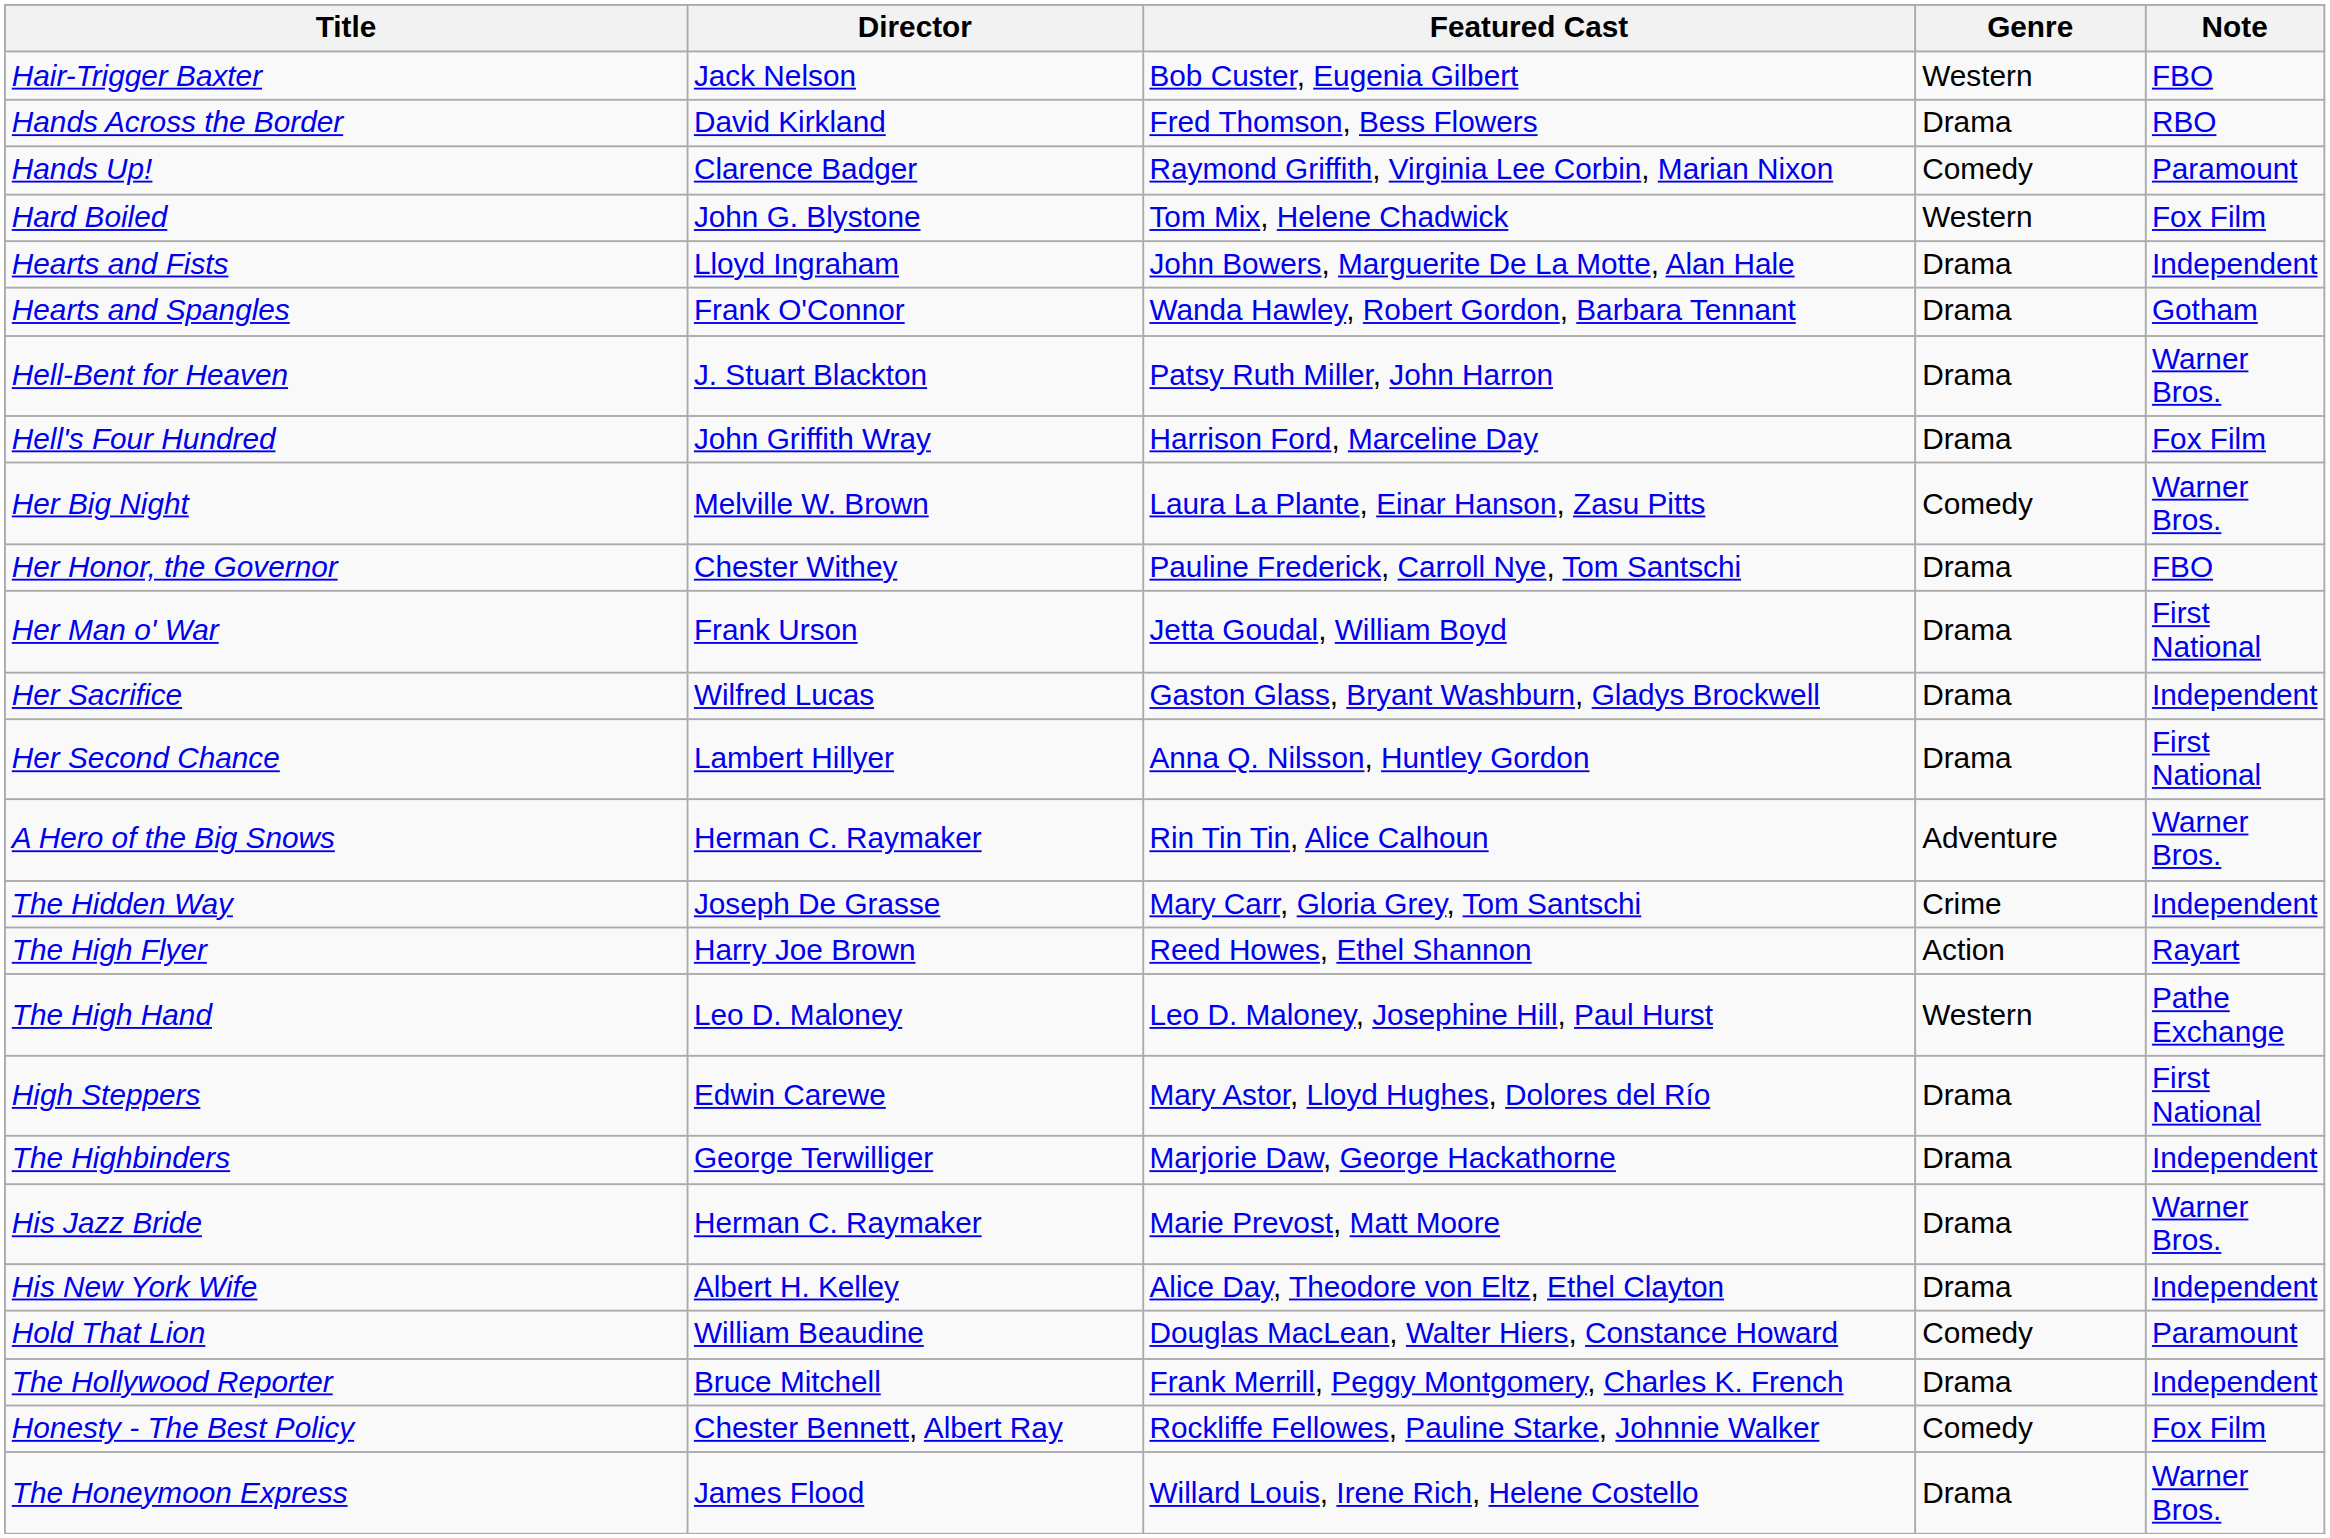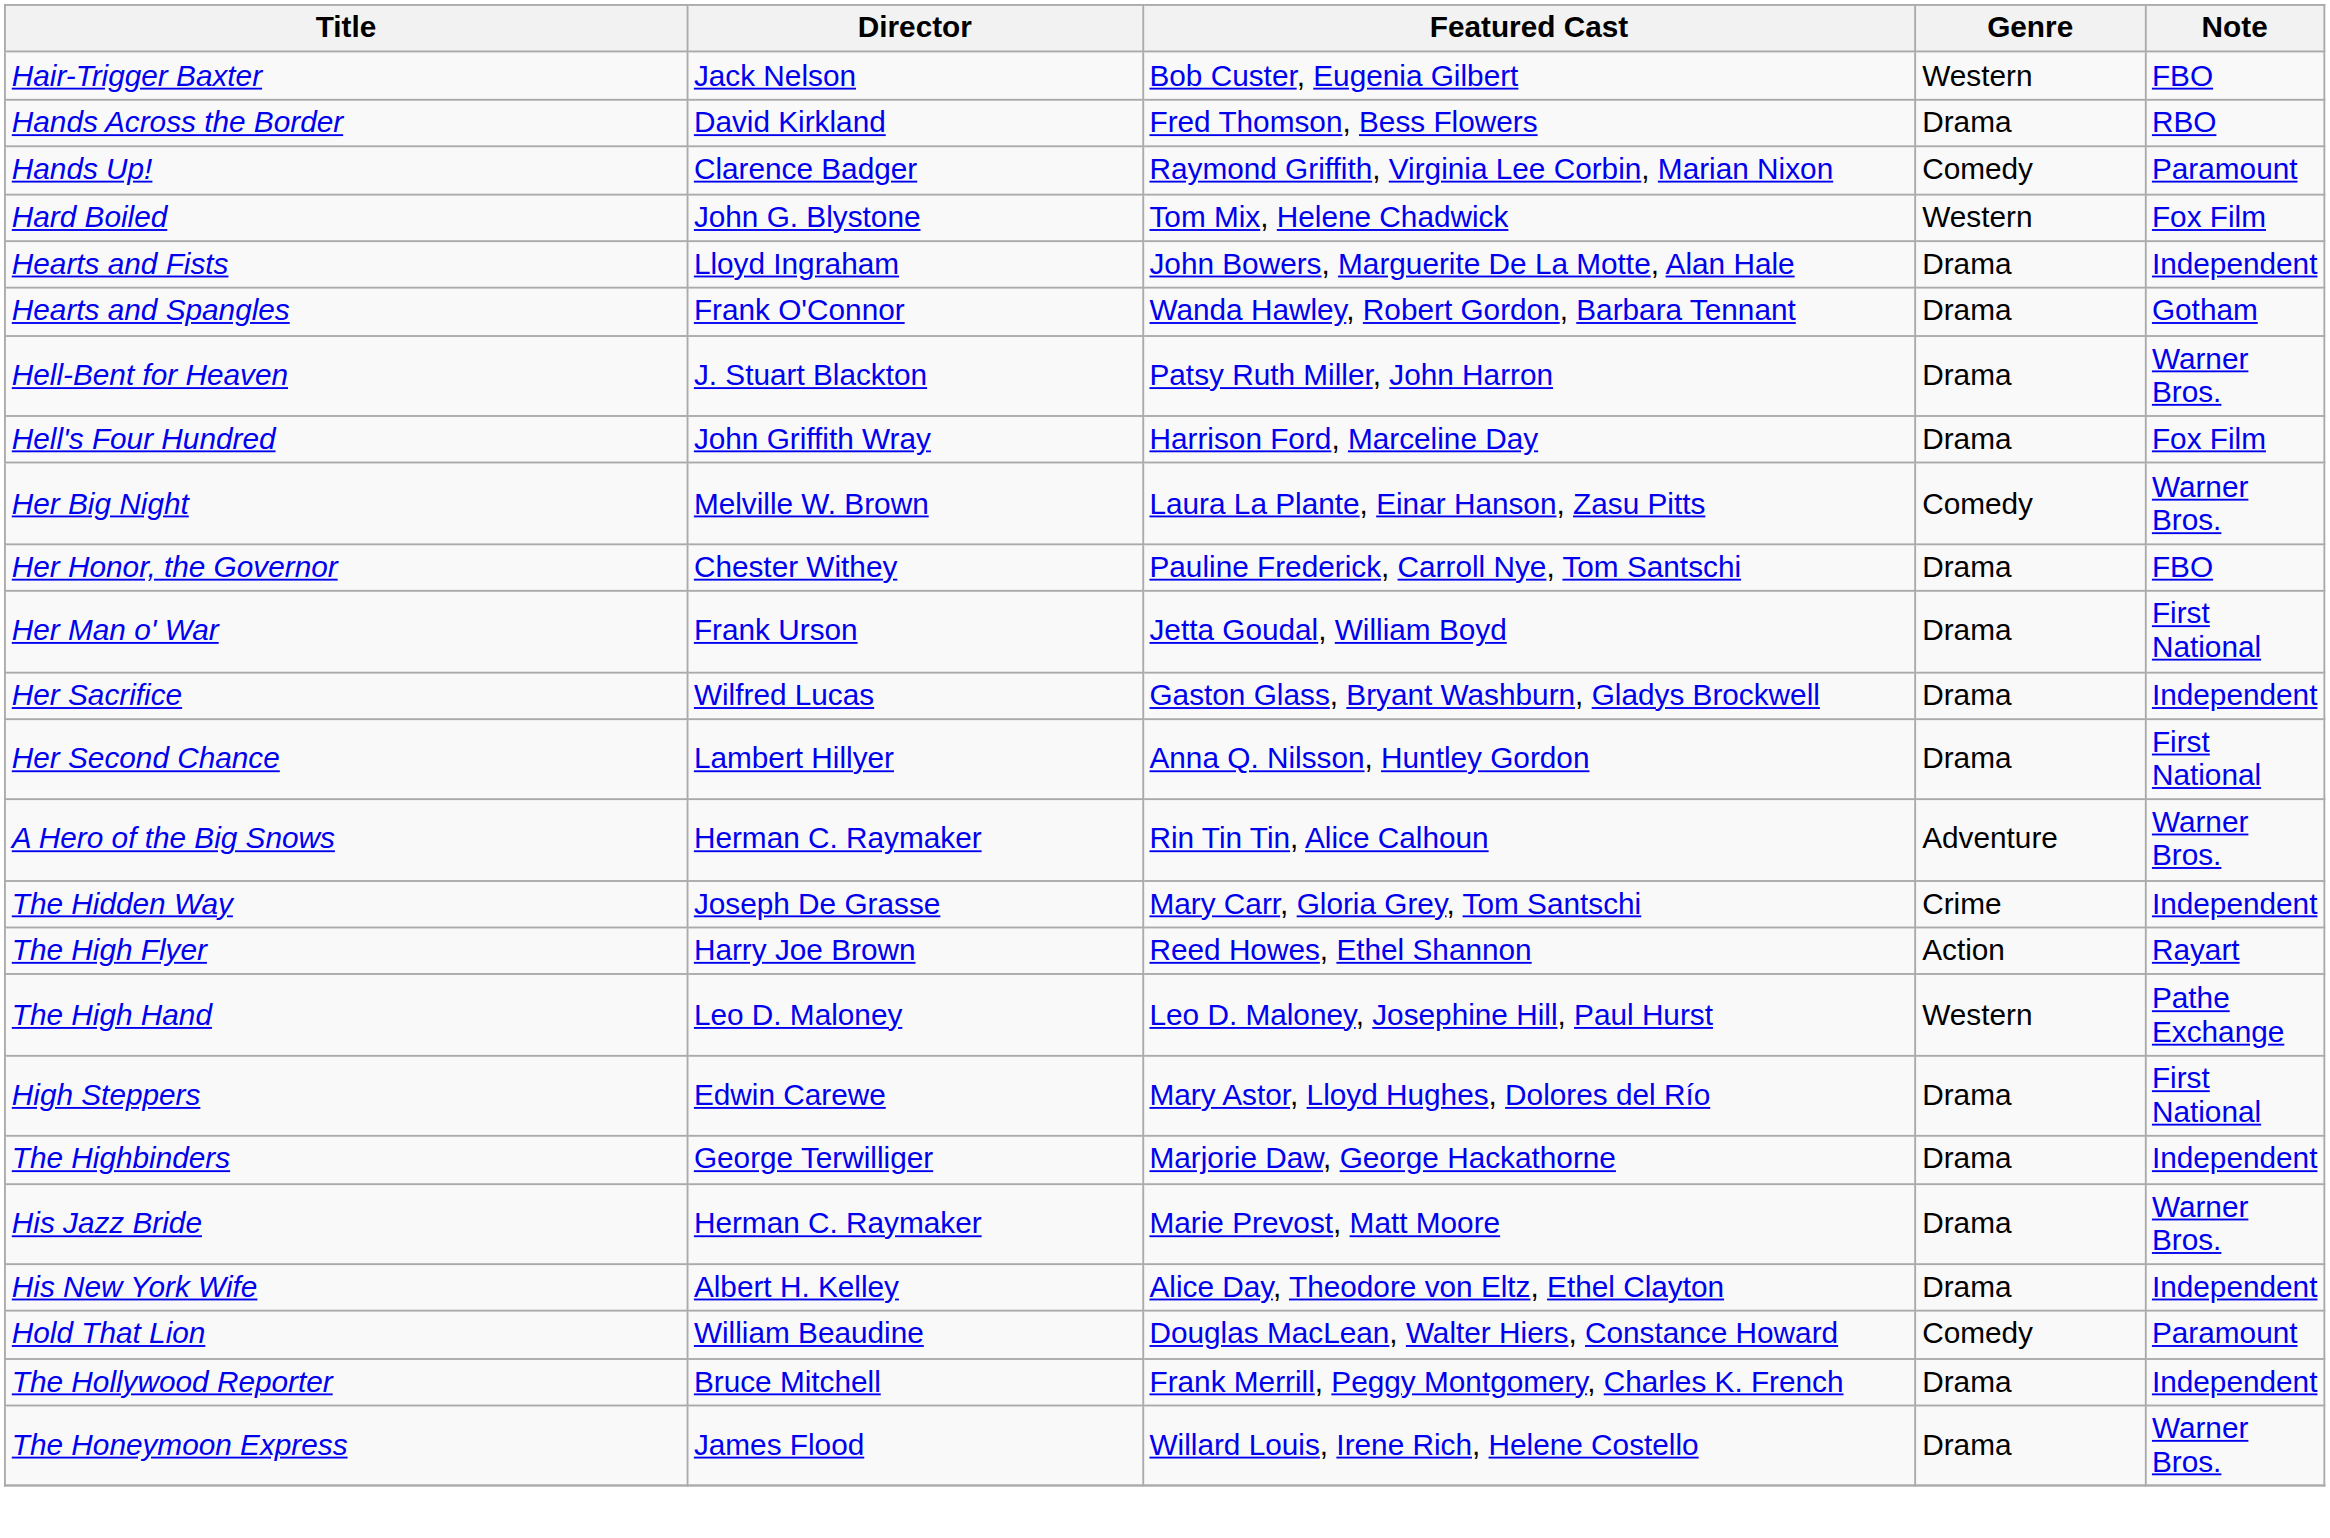- row: Honesty - The Best Policy | Chester Bennett, Albert Ray | Rockliffe Fellowes, Pauline Starke, Johnnie Walker | Comedy | Fox Film
